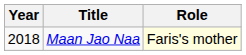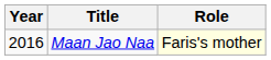Maan Jao Naa | Year: 2018 -> 2016
